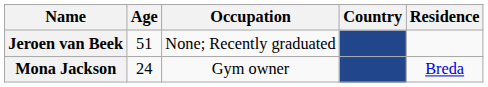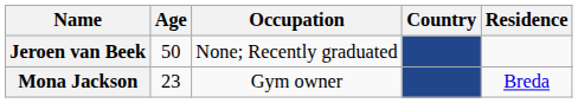Jeroen van Beek | Age: 51 -> 50
Mona Jackson | Age: 24 -> 23
